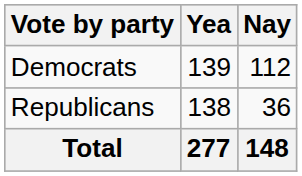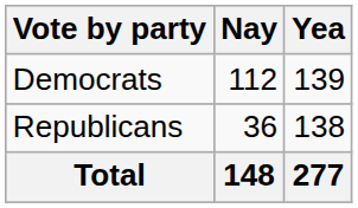columns swapped: Yea <-> Nay
